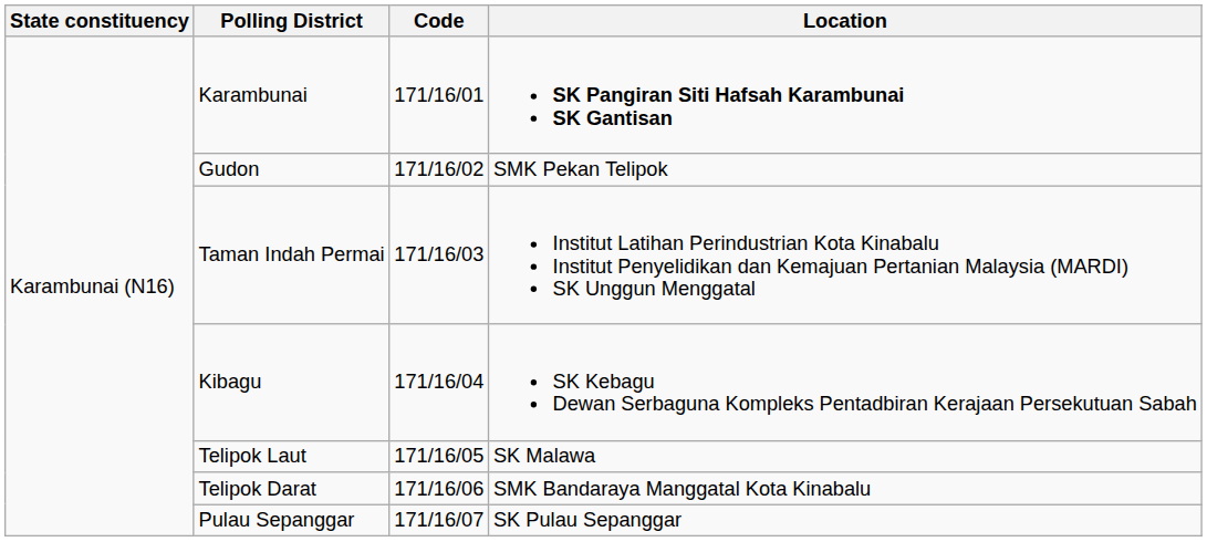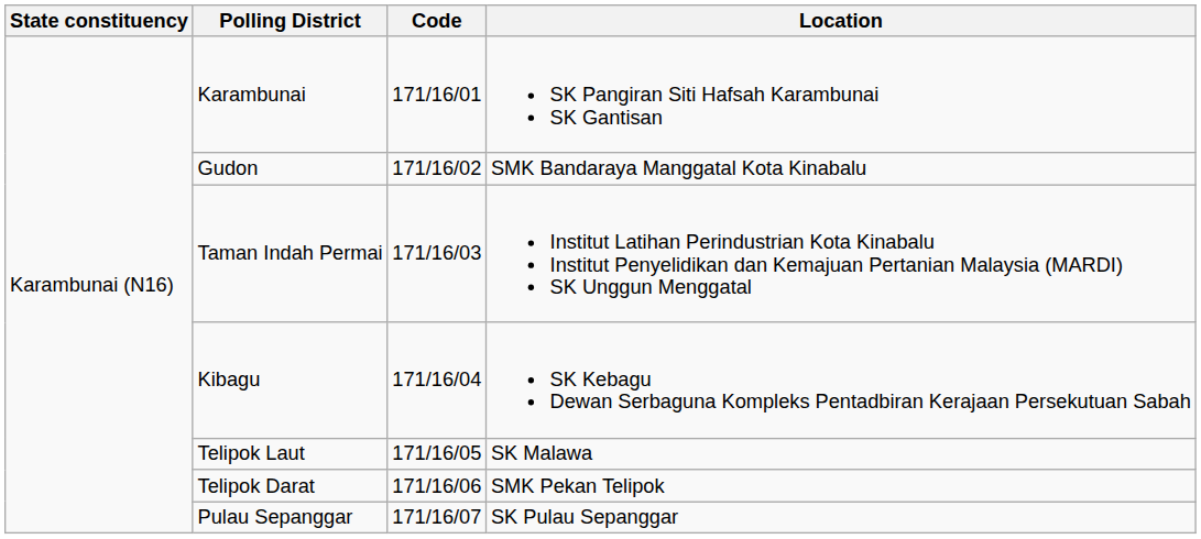Karambunai | Location: bold -> normal
Gudon | Location: SMK Pekan Telipok -> SMK Bandaraya Manggatal Kota Kinabalu
Telipok Darat | Location: SMK Bandaraya Manggatal Kota Kinabalu -> SMK Pekan Telipok
